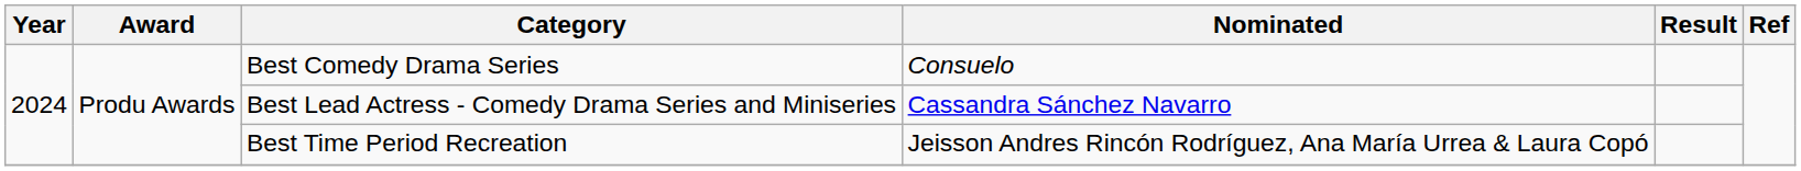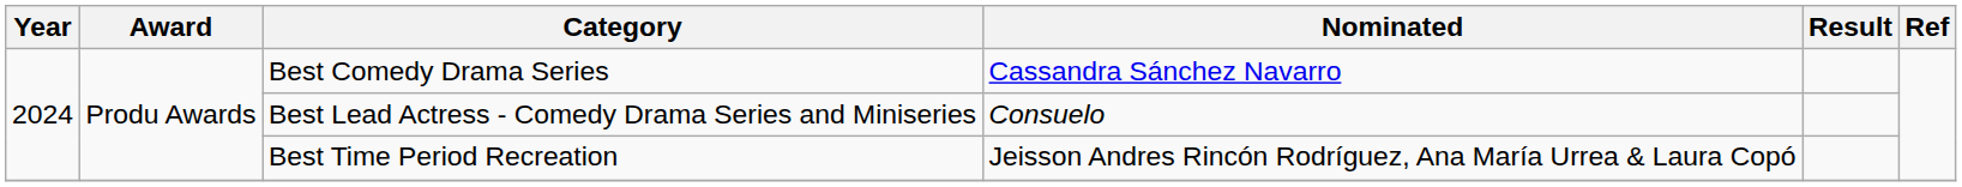Best Comedy Drama Series | Nominated: Consuelo -> Cassandra Sánchez Navarro
Best Lead Actress - Comedy Drama Series and Miniseries | Nominated: Cassandra Sánchez Navarro -> Consuelo
